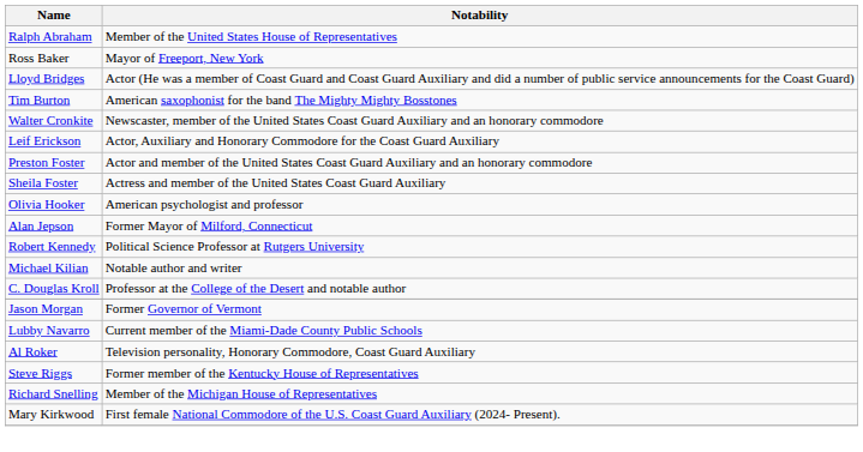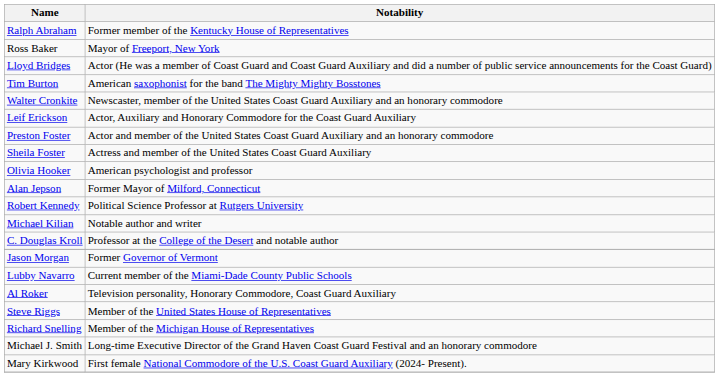Ralph Abraham | Notability: Member of the United States House of Representatives -> Former member of the Kentucky House of Representatives
Steve Riggs | Notability: Former member of the Kentucky House of Representatives -> Member of the United States House of Representatives
+ row: Michael J. Smith | Long-time Executive Director of the Grand Haven Coast Guard Festival and an honorary commodore
